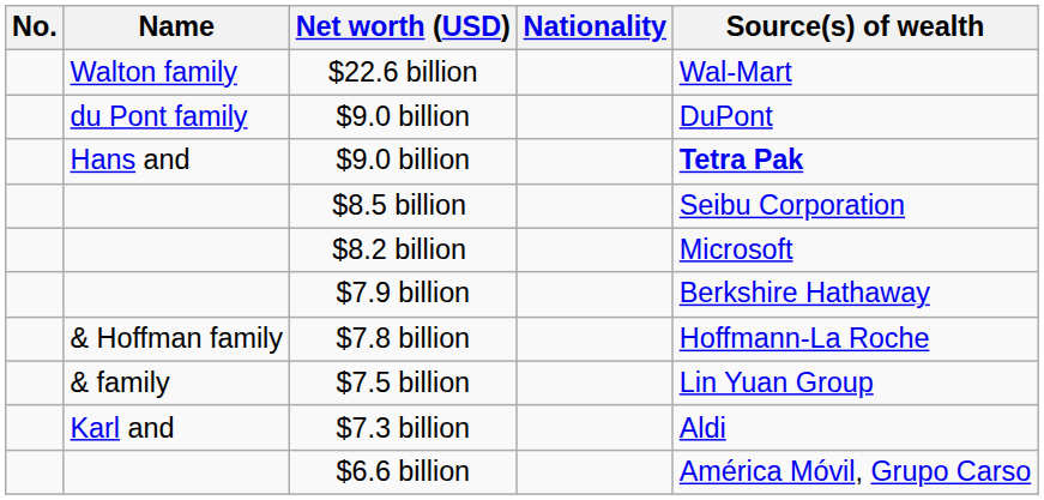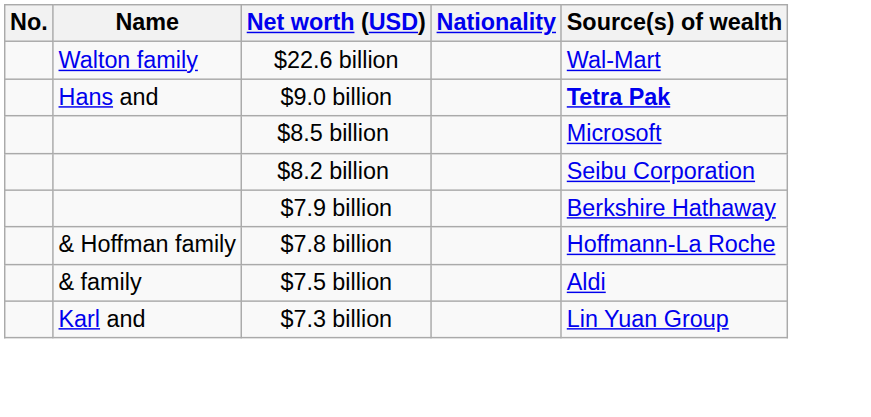- row: du Pont family | $9.0 billion | DuPont
$8.5 billion | Source(s) of wealth: Seibu Corporation -> Microsoft
$8.2 billion | Source(s) of wealth: Microsoft -> Seibu Corporation
$7.5 billion | Source(s) of wealth: Lin Yuan Group -> Aldi
$7.3 billion | Source(s) of wealth: Aldi -> Lin Yuan Group
- row: $6.6 billion | América Móvil, Grupo Carso
